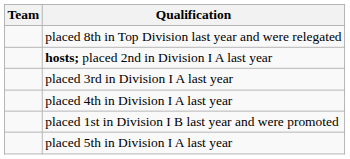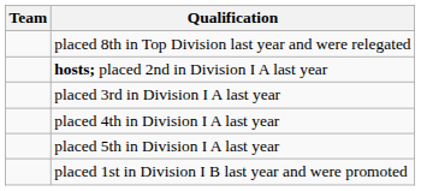rows swapped: placed 5th in Division I A last year <-> placed 1st in Division I B last year and were promoted
